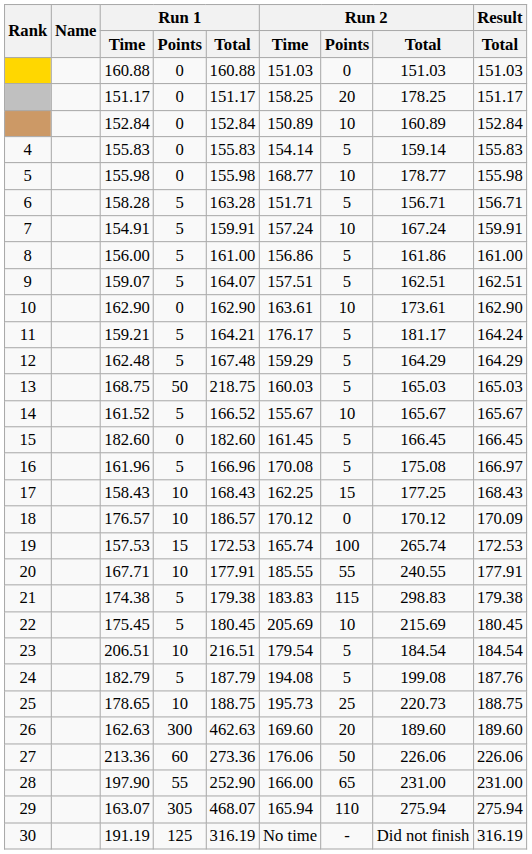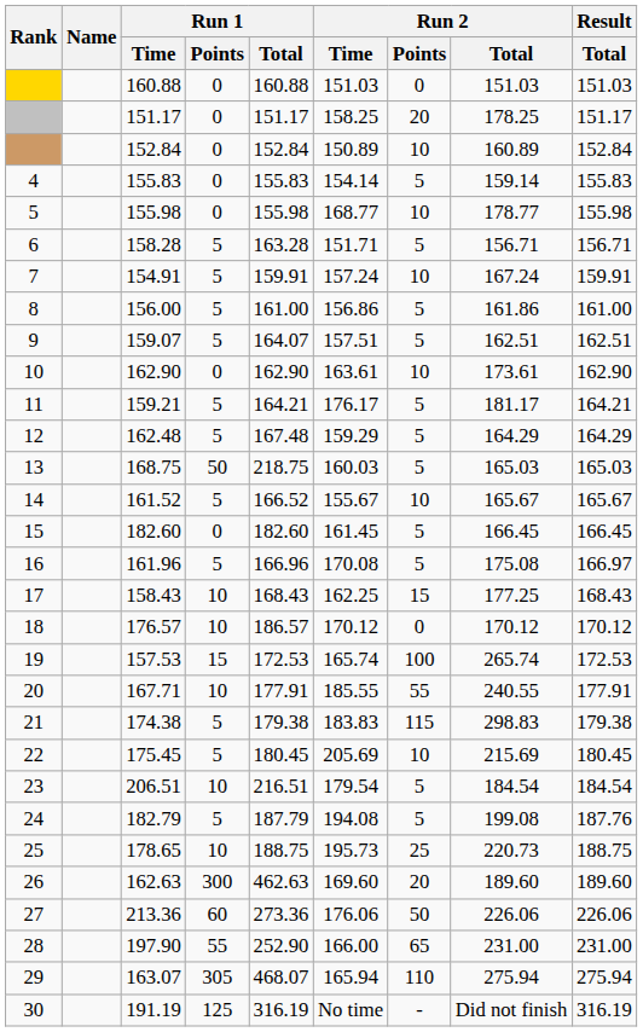159.21 | Result / Total: 164.24 -> 164.21
176.57 | Result / Total: 170.09 -> 170.12
